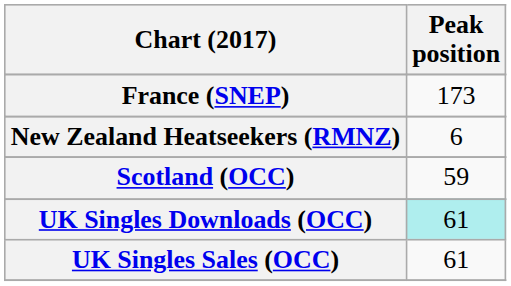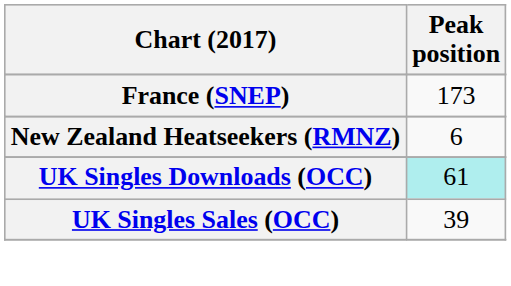- row: Scotland (OCC) | 59
UK Singles Sales (OCC) | Peak position: 61 -> 39
